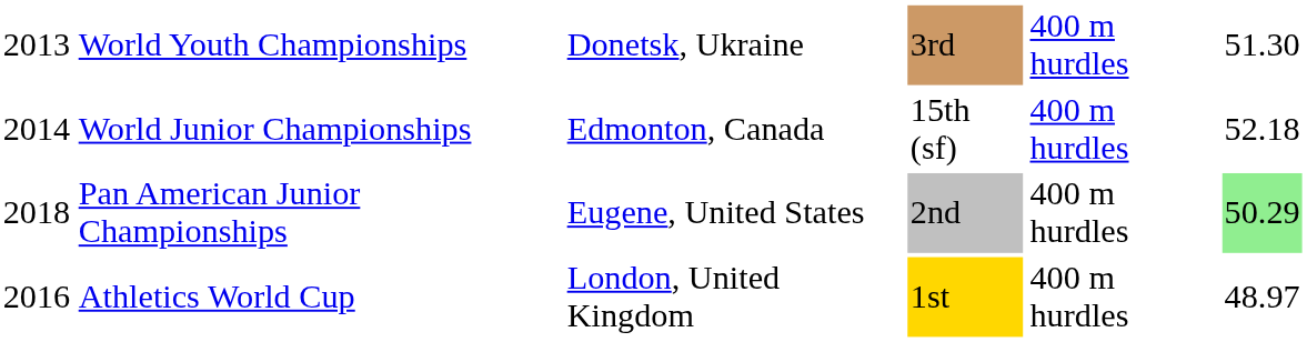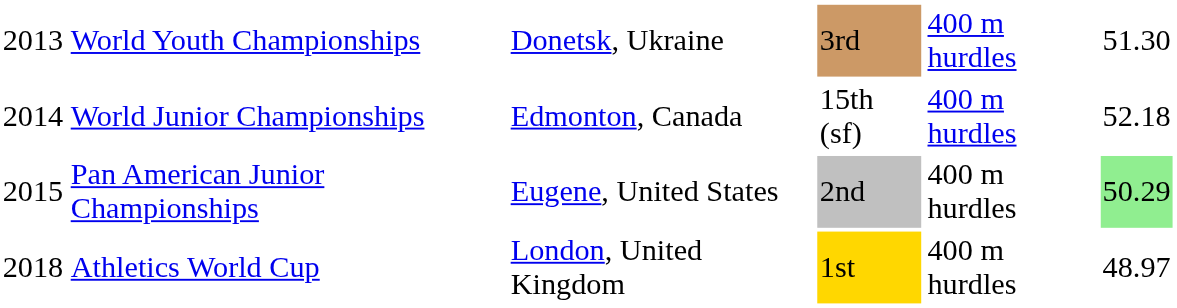Pan American Junior Championships | column 1: 2018 -> 2015
Athletics World Cup | column 1: 2016 -> 2018
